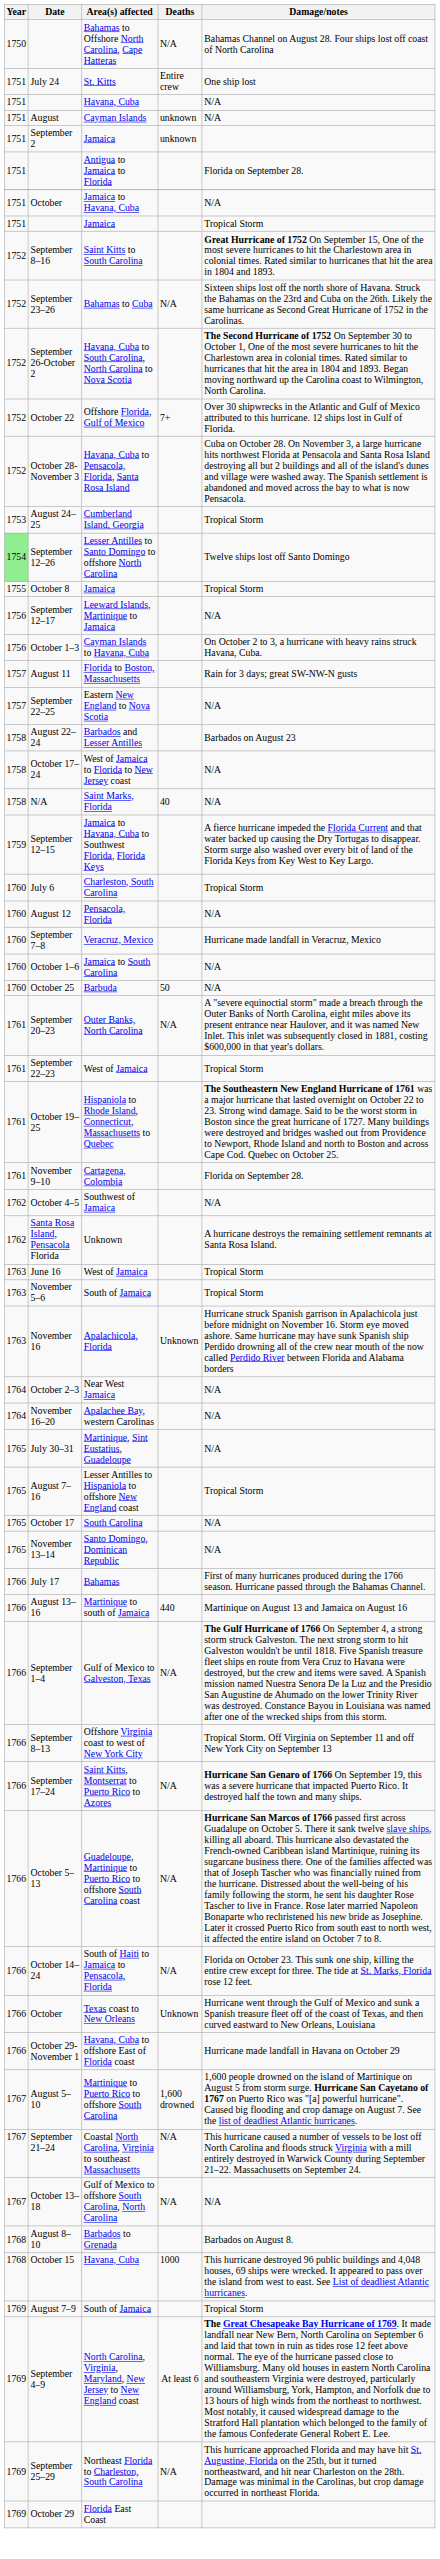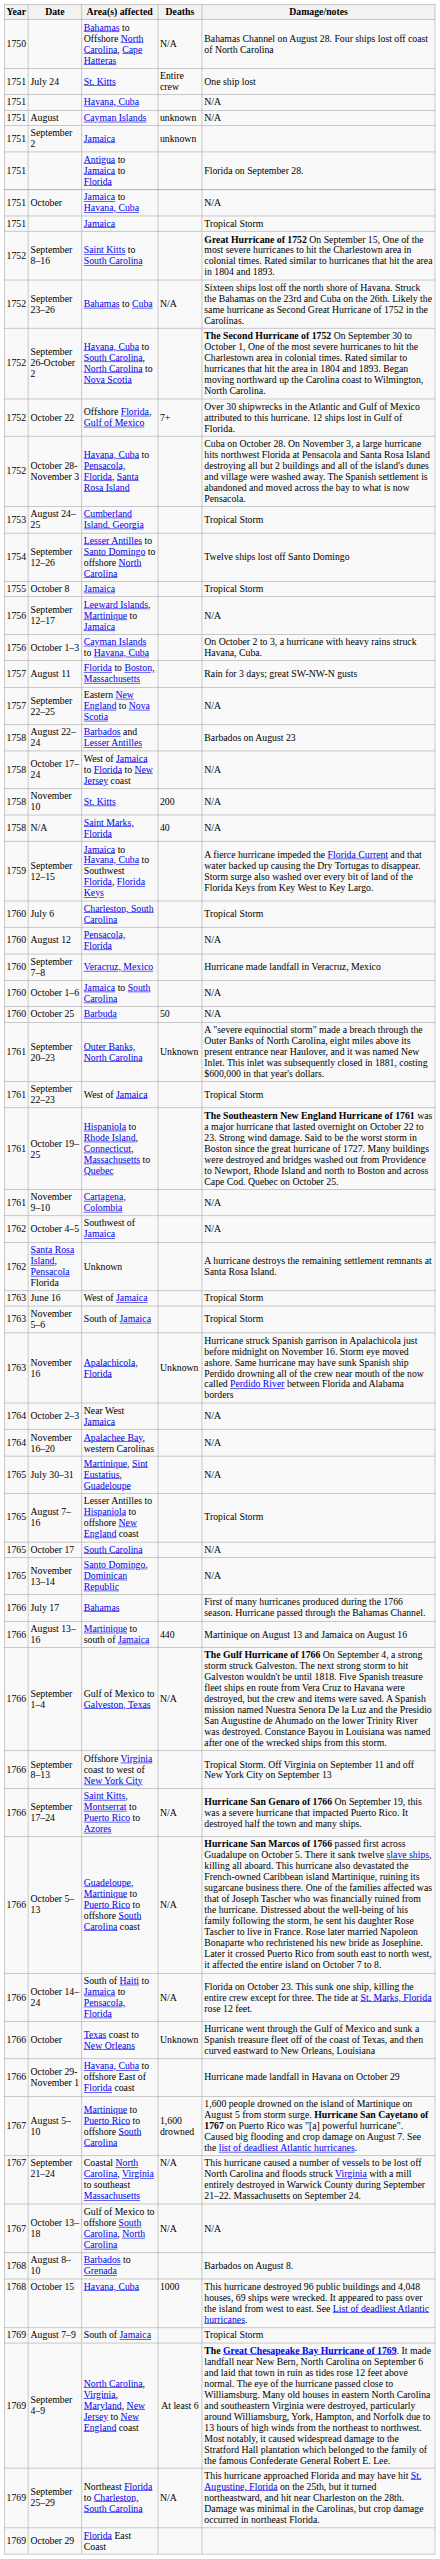September 12–26 | Year: lightgreen background -> no background
+ row: 1758 | November 10 | St. Kitts | 200 | N/A
September 20–23 | Deaths: N/A -> Unknown
November 9–10 | Damage/notes: Florida on September 28. -> N/A
